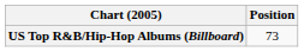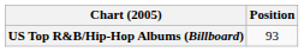US Top R&B/Hip-Hop Albums (Billboard) | Position: 73 -> 93
